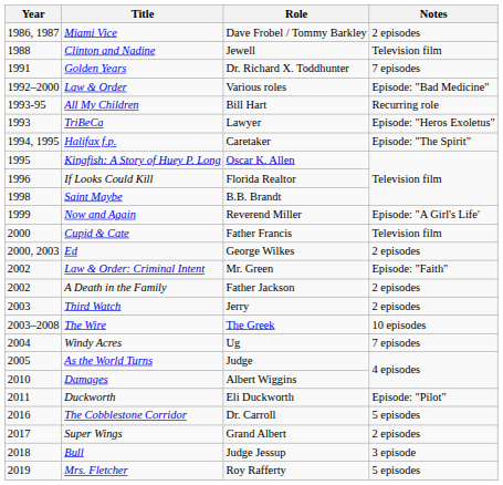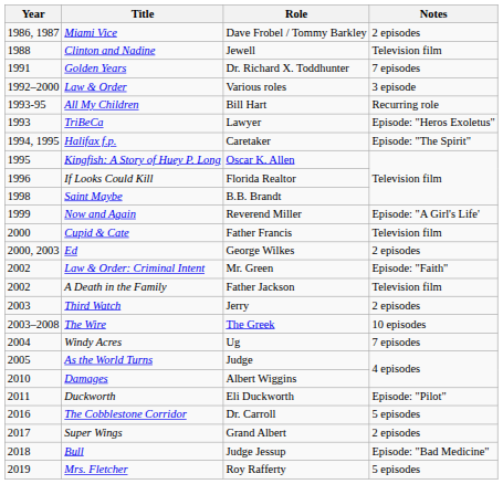Law & Order | Notes: Episode: "Bad Medicine" -> 3 episode
A Death in the Family | Notes: 2 episodes -> Television film
Bull | Notes: 3 episode -> Episode: "Bad Medicine"
